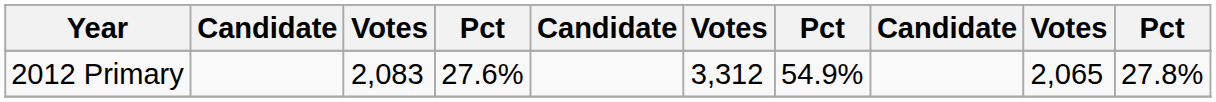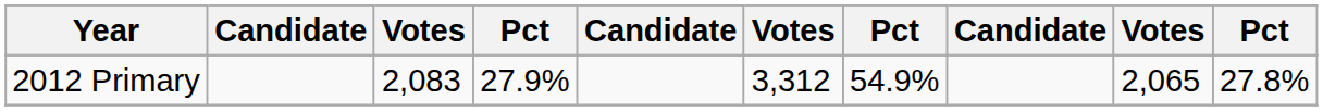2012 Primary | column 4: 27.6% -> 27.9%
